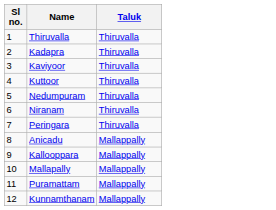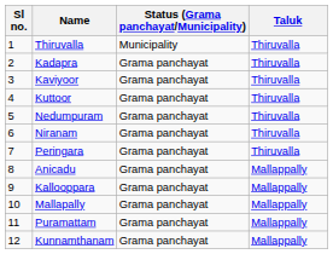+ column: Status (Grama panchayat/Municipality) | Municipality | Grama panchayat | Grama panchayat | Grama panchayat | Grama panchayat | Grama panchayat | Grama panchayat | Grama panchayat | Grama panchayat | Grama panchayat | Grama panchayat | Grama panchayat
